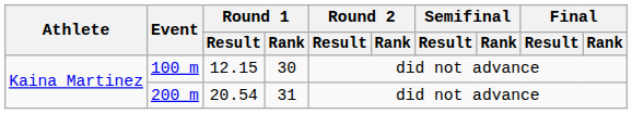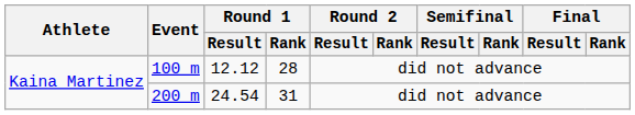100 m | Round 1 / Result: 12.15 -> 12.12
100 m | Round 1 / Rank: 30 -> 28
200 m | Round 1 / Result: 20.54 -> 24.54
